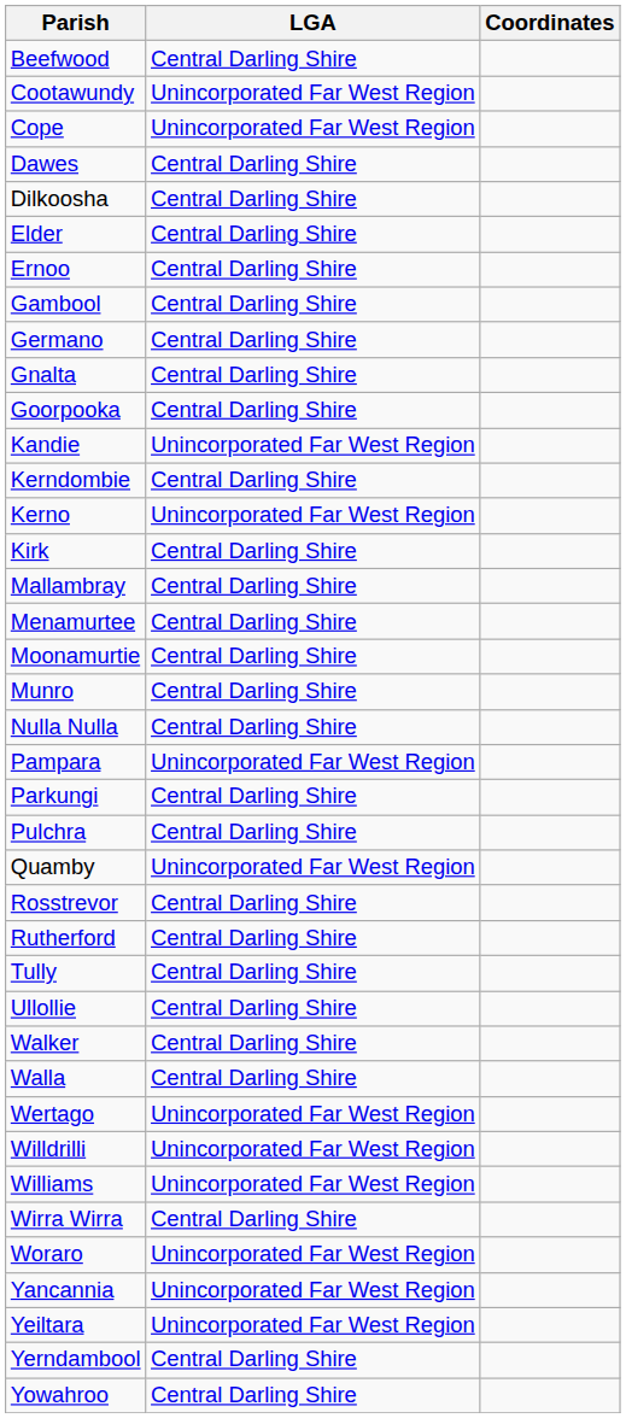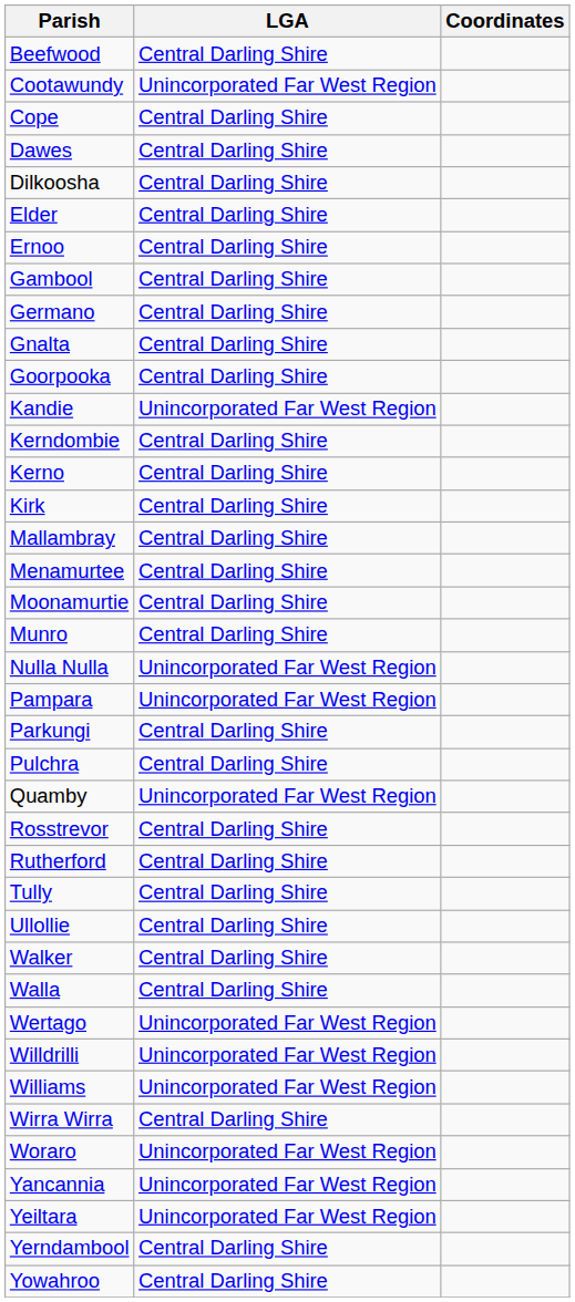Cope | LGA: Unincorporated Far West Region -> Central Darling Shire
Kerno | LGA: Unincorporated Far West Region -> Central Darling Shire
Nulla Nulla | LGA: Central Darling Shire -> Unincorporated Far West Region
